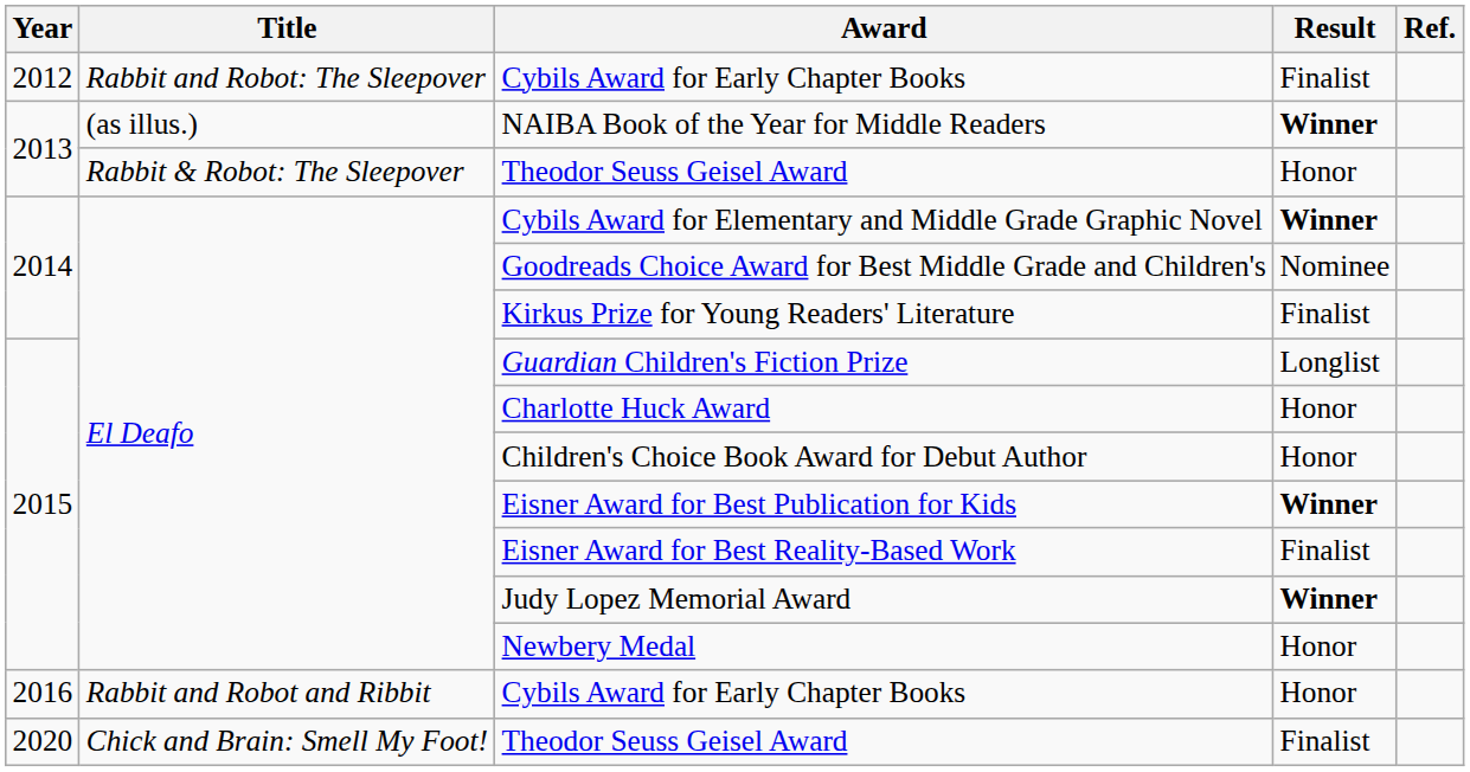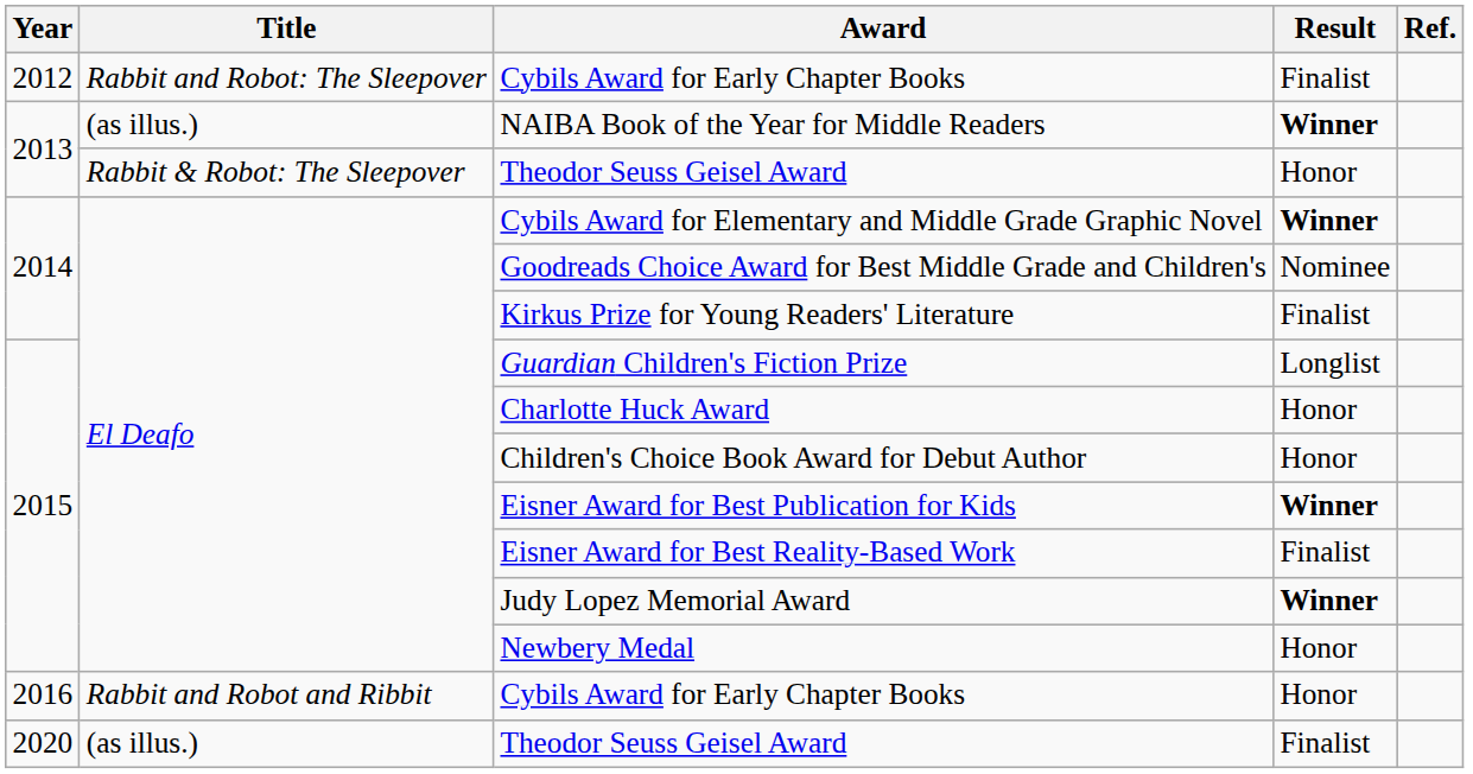2020 / Theodor Seuss Geisel Award | Title: Chick and Brain: Smell My Foot! -> (as illus.)
